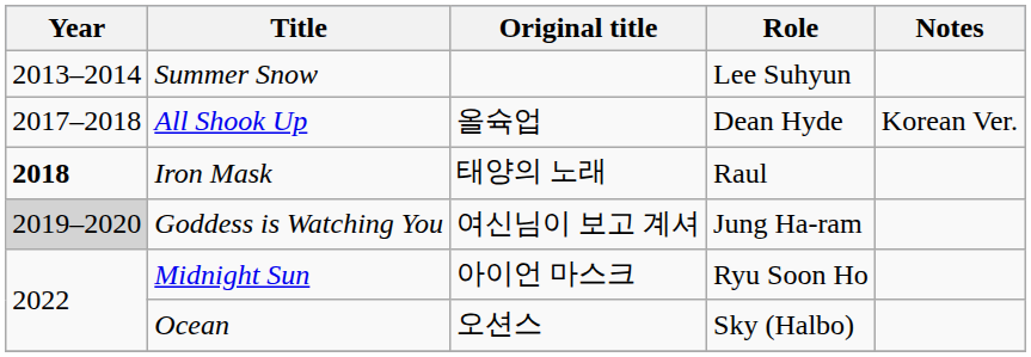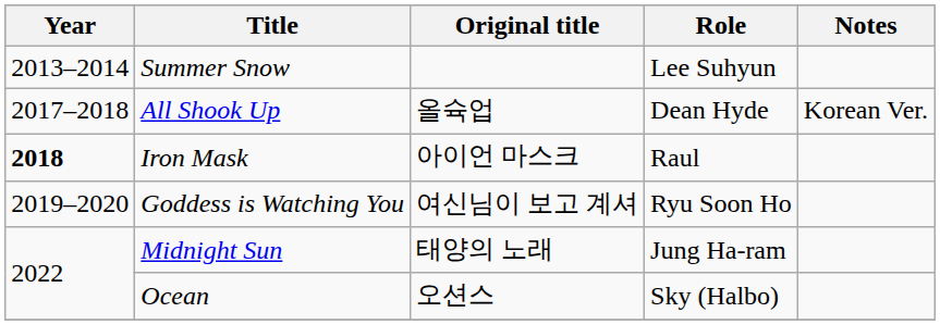Iron Mask | Original title: 태양의 노래 -> 아이언 마스크
Goddess is Watching You | Year: lightgrey background -> no background
Goddess is Watching You | Role: Jung Ha-ram -> Ryu Soon Ho
Midnight Sun | Original title: 아이언 마스크 -> 태양의 노래
Midnight Sun | Role: Ryu Soon Ho -> Jung Ha-ram
